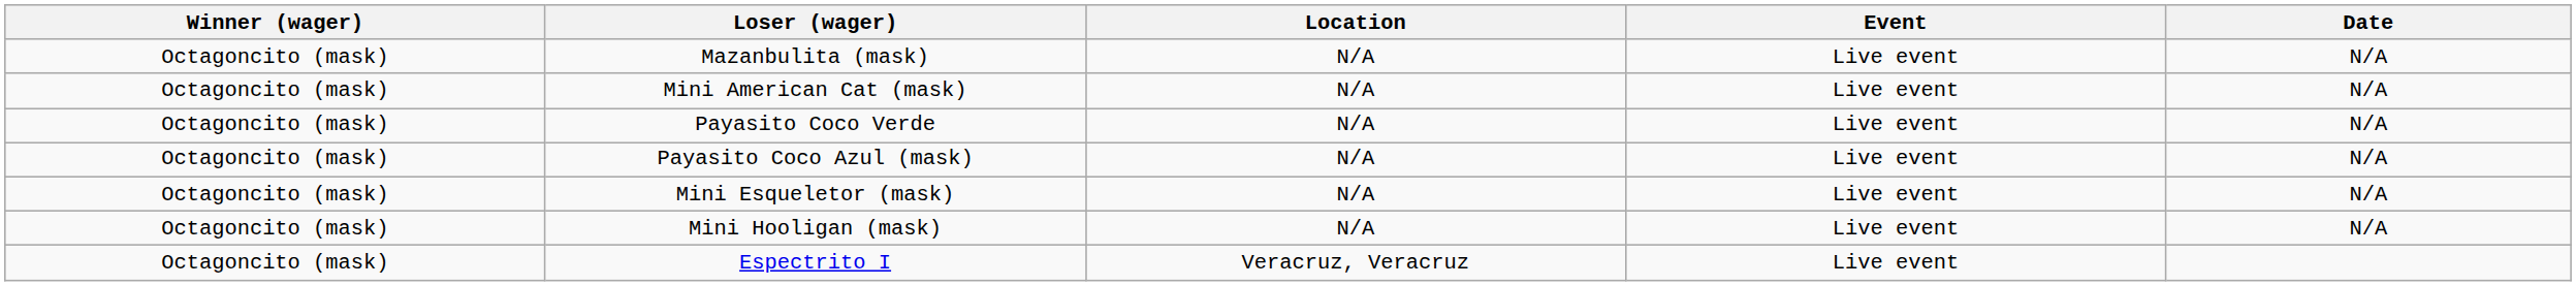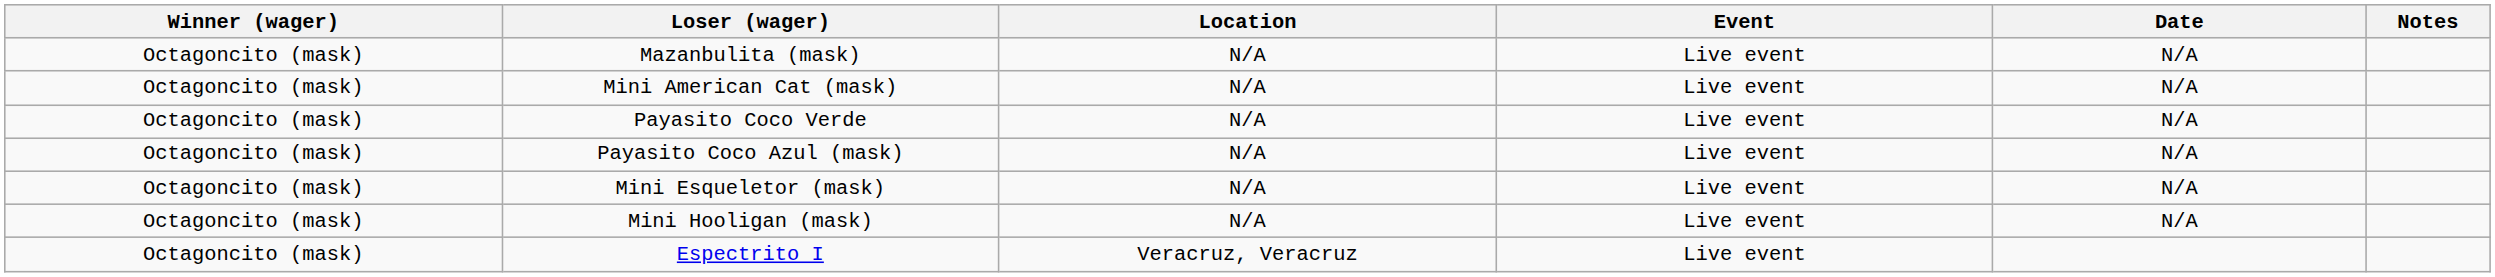+ column: Notes
